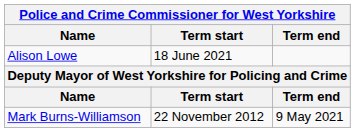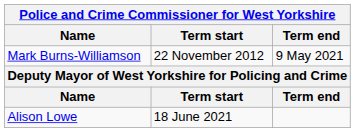rows swapped: Mark Burns-Williamson <-> Alison Lowe
